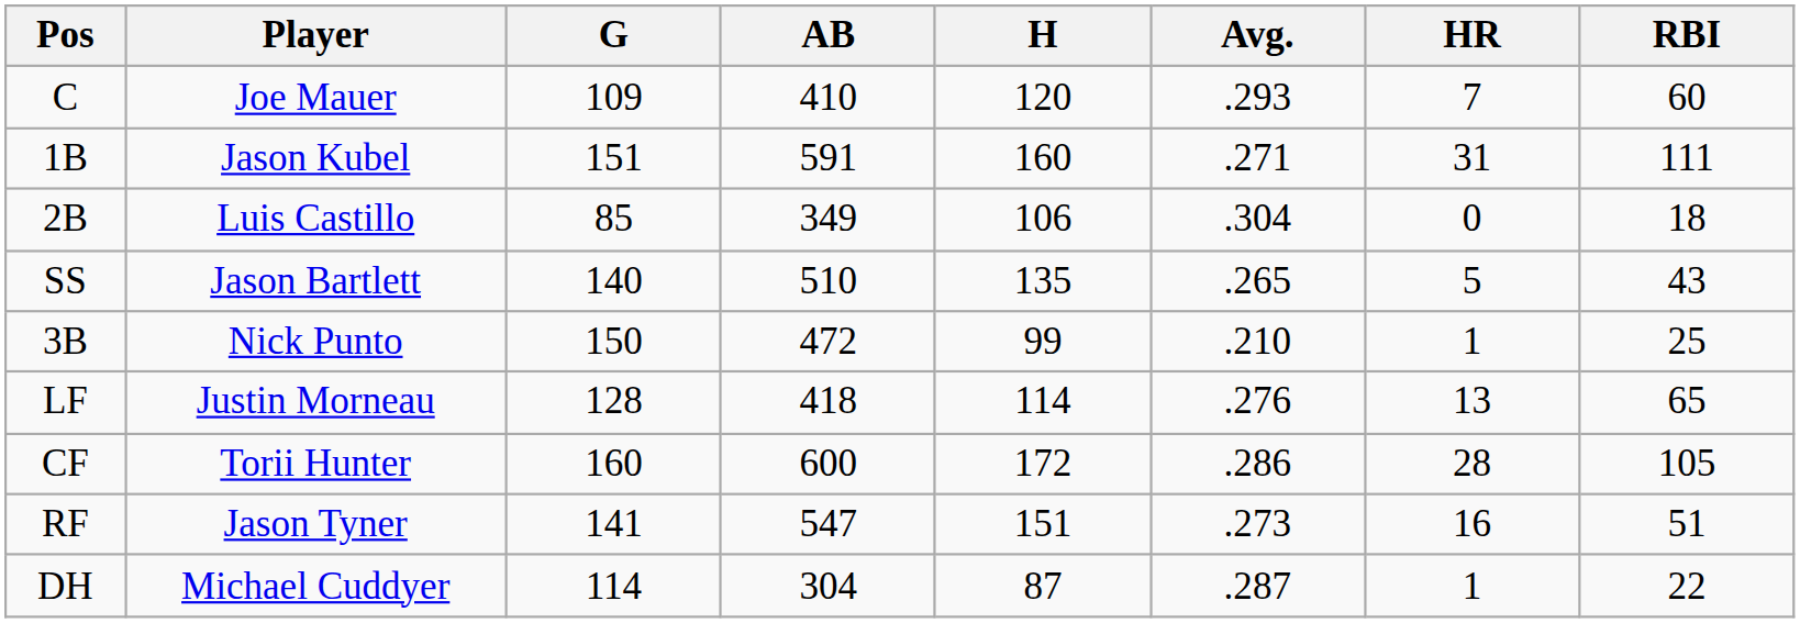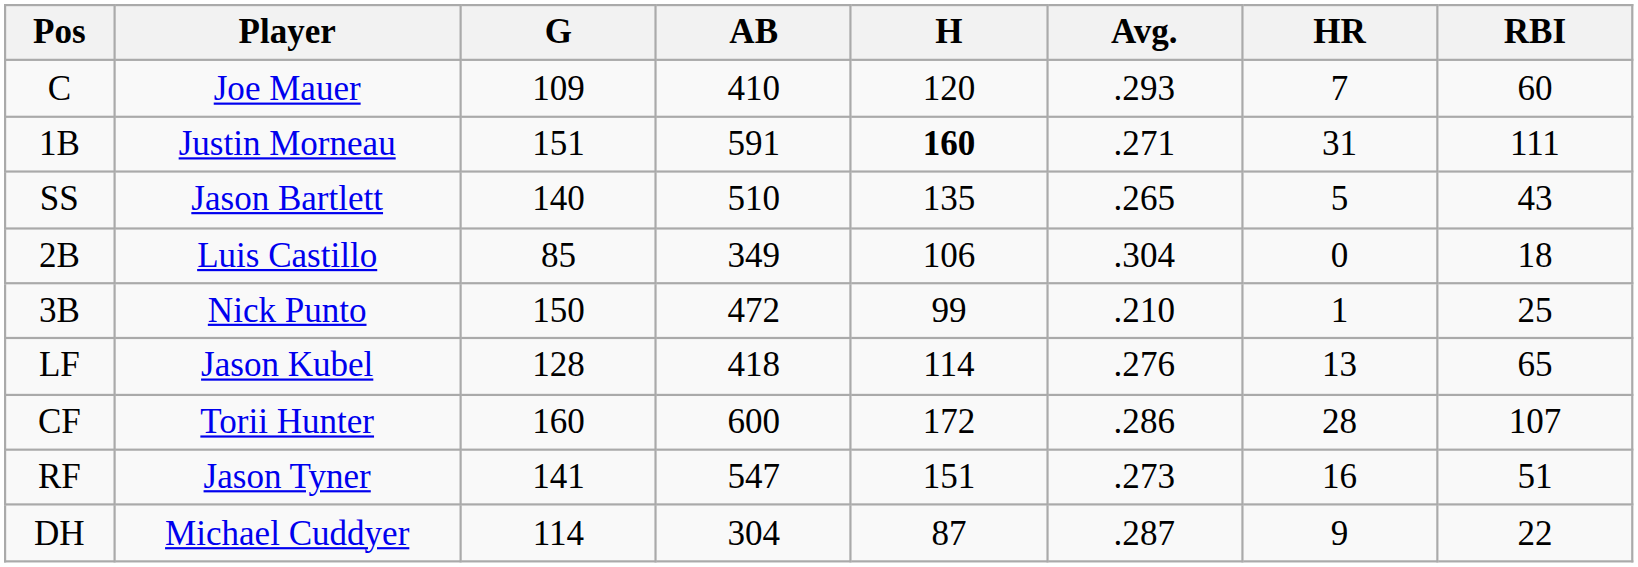1B | Player: Jason Kubel -> Justin Morneau
1B | H: normal -> bold
rows swapped: 2B <-> SS
LF | Player: Justin Morneau -> Jason Kubel
CF | RBI: 105 -> 107
DH | HR: 1 -> 9
